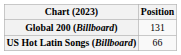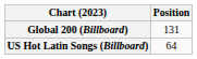US Hot Latin Songs (Billboard) | Position: 66 -> 64
